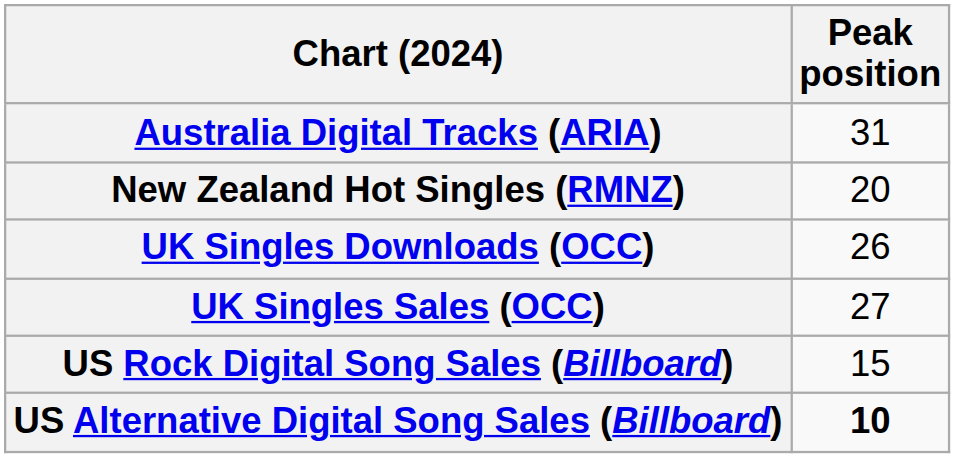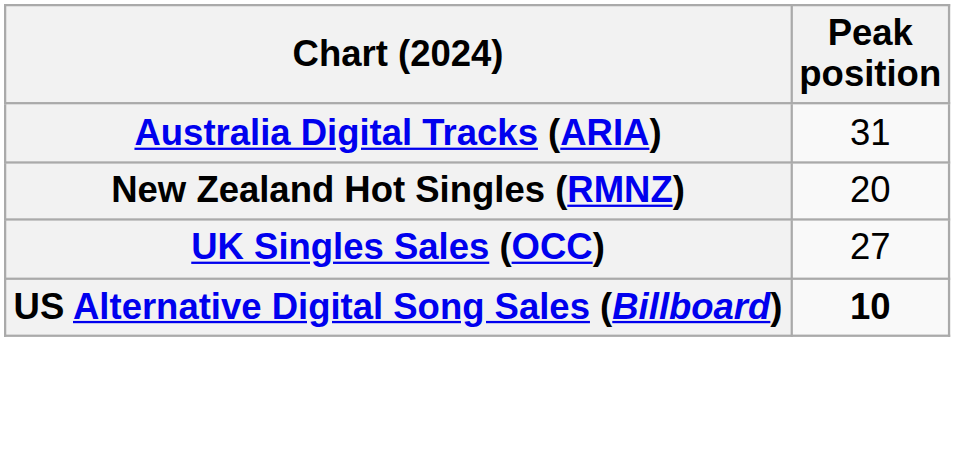- row: UK Singles Downloads (OCC) | 26
- row: US Rock Digital Song Sales (Billboard) | 15
